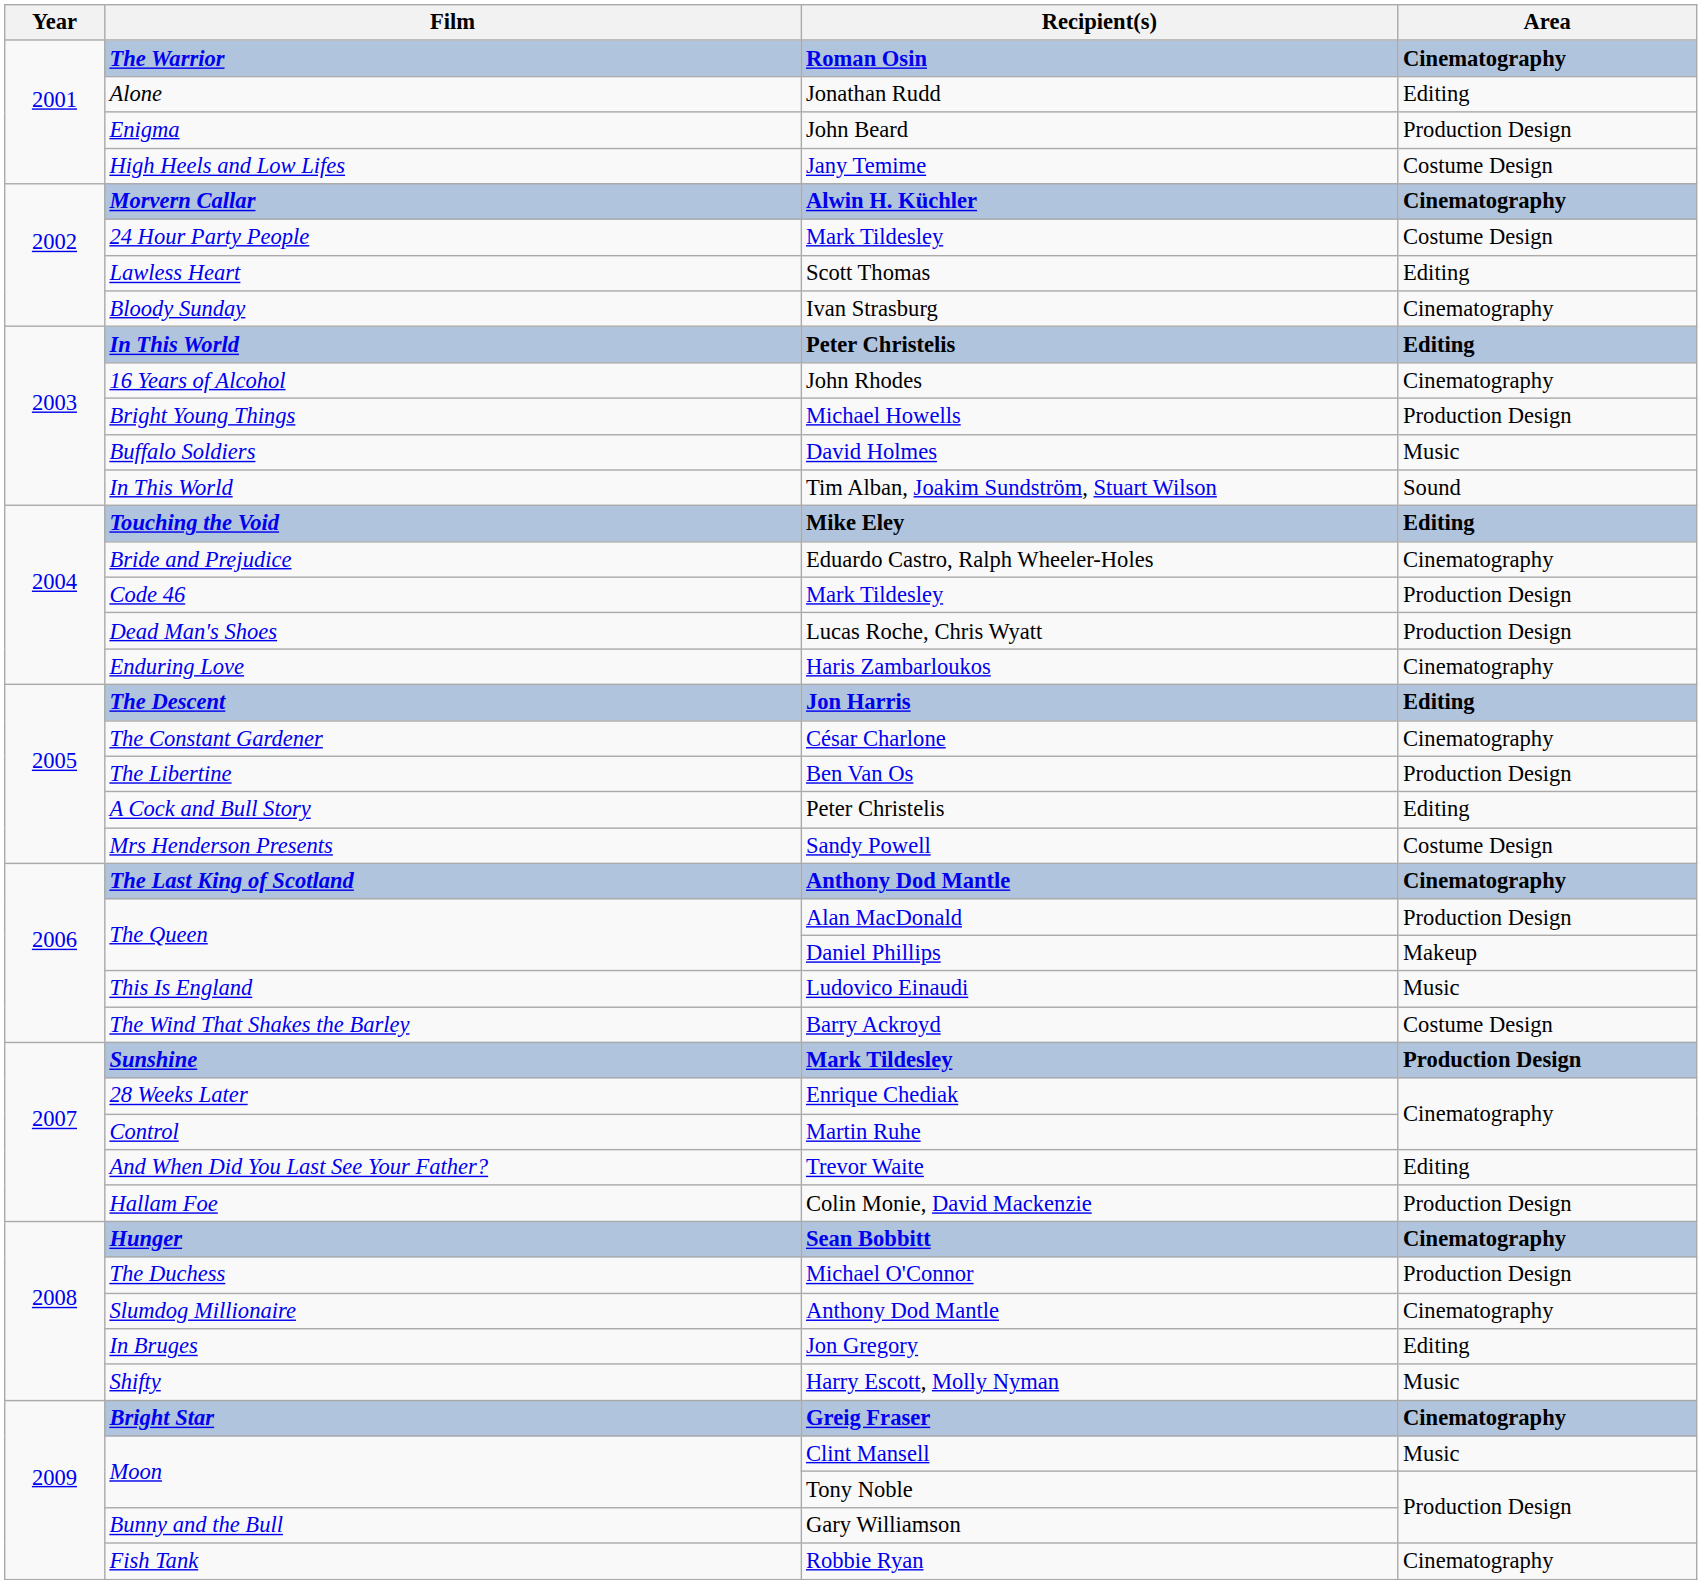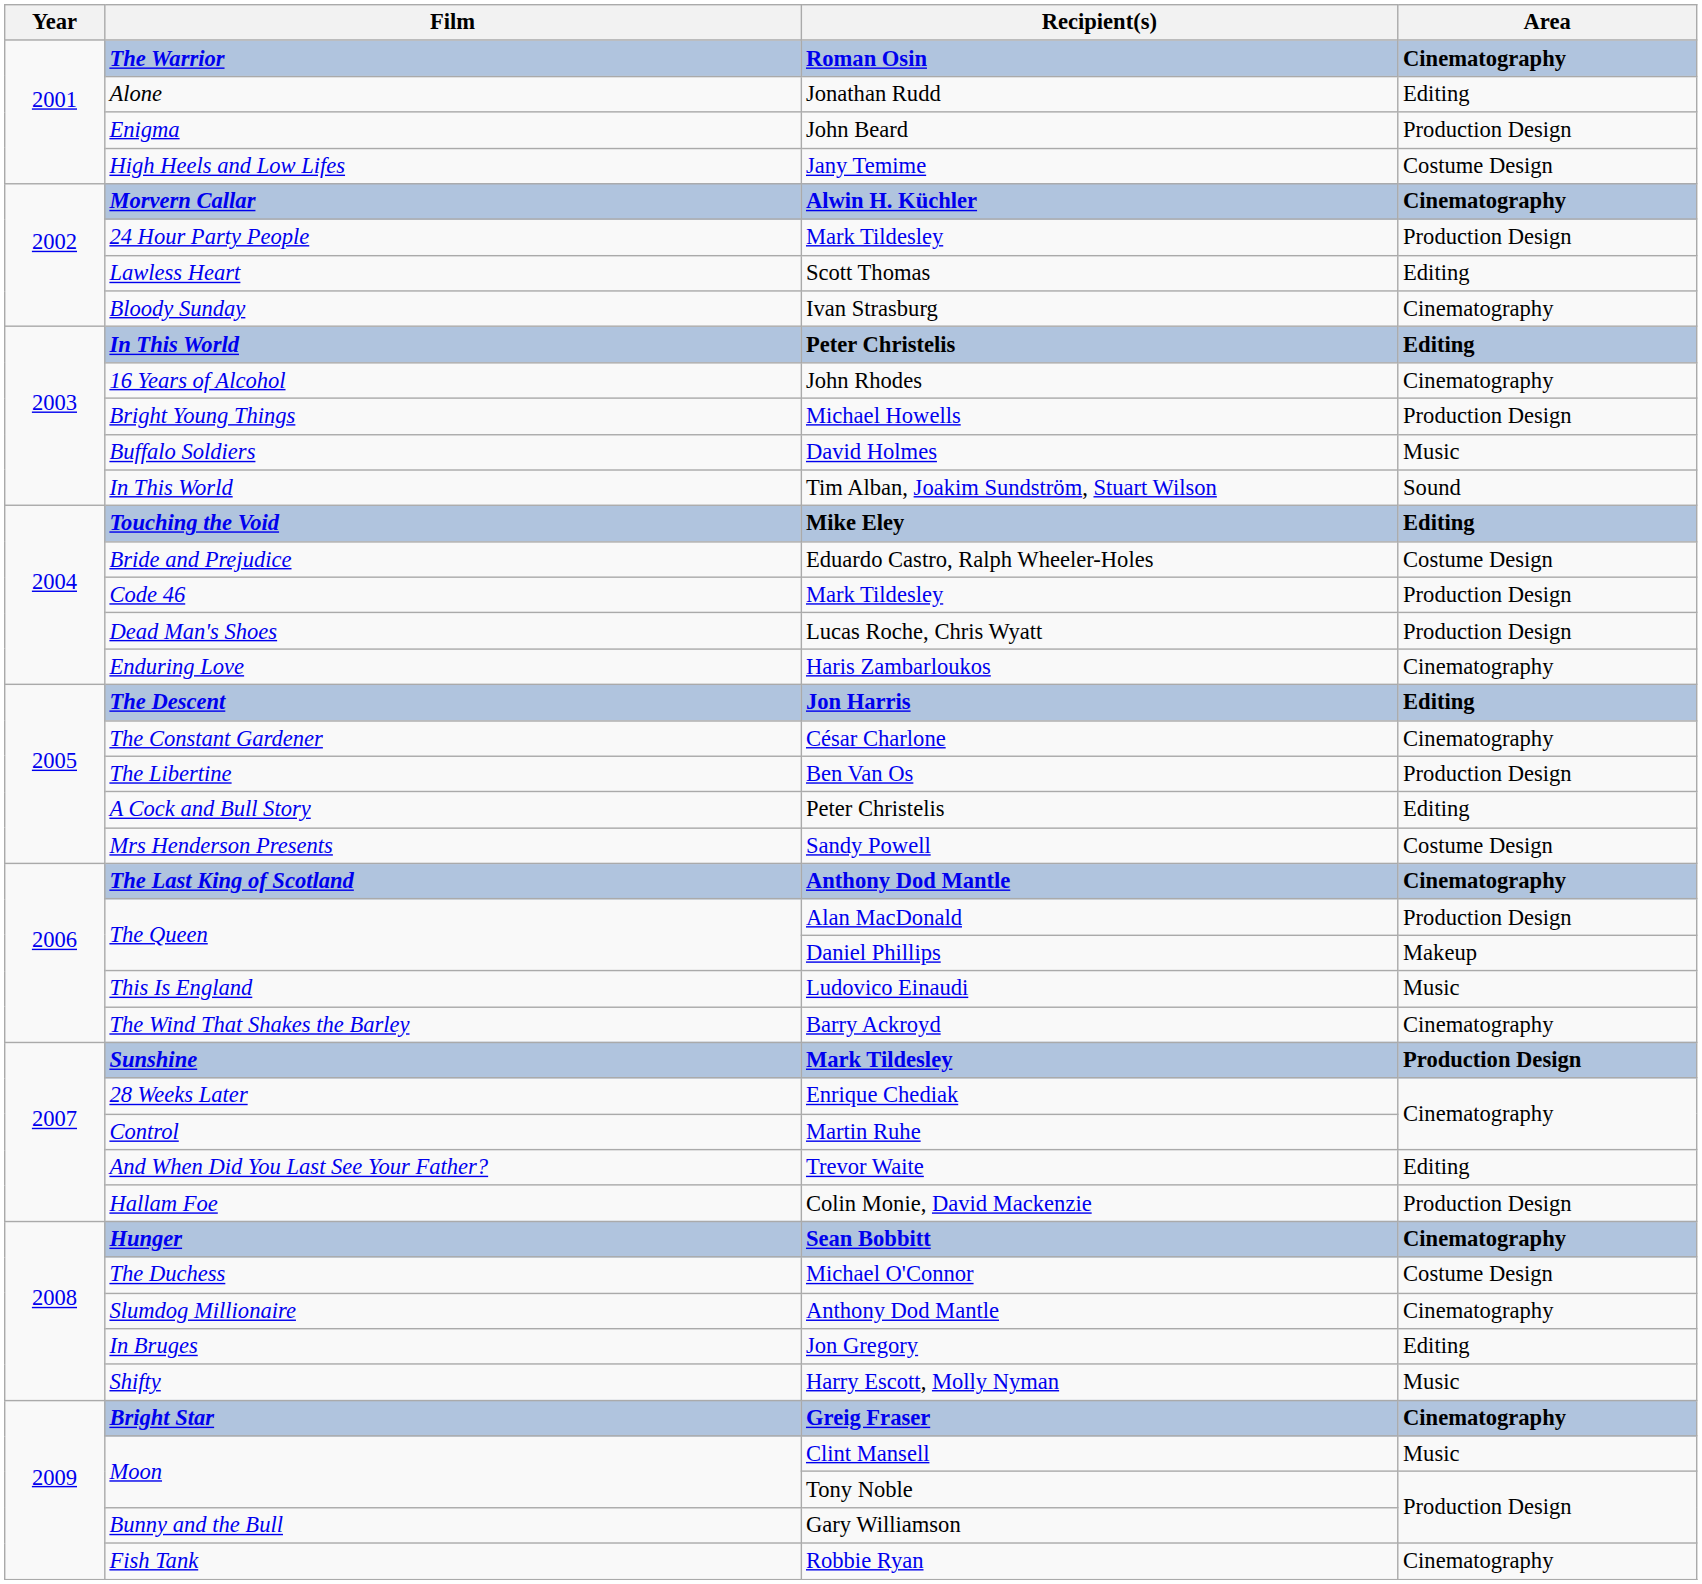24 Hour Party People | Area: Costume Design -> Production Design
Bride and Prejudice | Area: Cinematography -> Costume Design
The Wind That Shakes the Barley | Area: Costume Design -> Cinematography
The Duchess | Area: Production Design -> Costume Design
